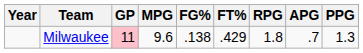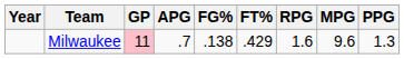columns swapped: MPG <-> APG
Milwaukee | RPG: 1.8 -> 1.6
